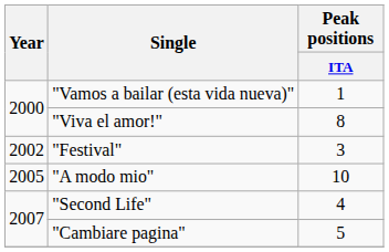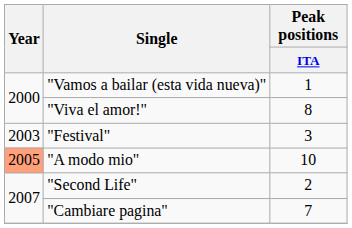"Festival" | Year: 2002 -> 2003
"A modo mio" | Year: no background -> lightsalmon background
"Second Life" | Peak positions / ITA: 4 -> 2
"Cambiare pagina" | Peak positions / ITA: 5 -> 7
